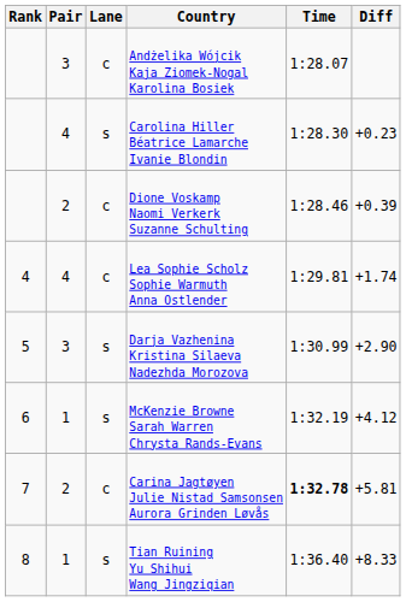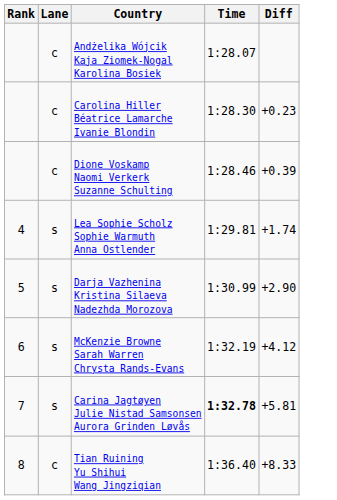- column: Pair | 3 | 4 | 2 | 4 | 3 | 1 | 2 | 1
Carolina Hiller Béatrice Lamarche Ivanie Blondin | Lane: s -> c
Lea Sophie Scholz Sophie Warmuth Anna Ostlender | Lane: c -> s
Carina Jagtøyen Julie Nistad Samsonsen Aurora Grinden Løvås | Lane: c -> s
Tian Ruining Yu Shihui Wang Jingziqian | Lane: s -> c
